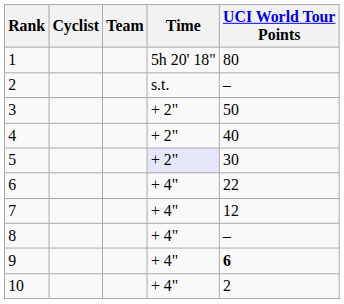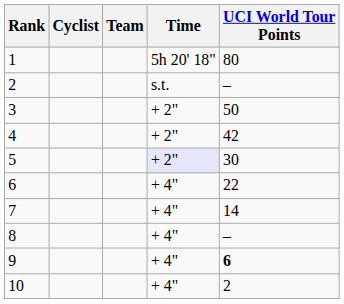4 | UCI World Tour Points: 40 -> 42
7 | UCI World Tour Points: 12 -> 14
